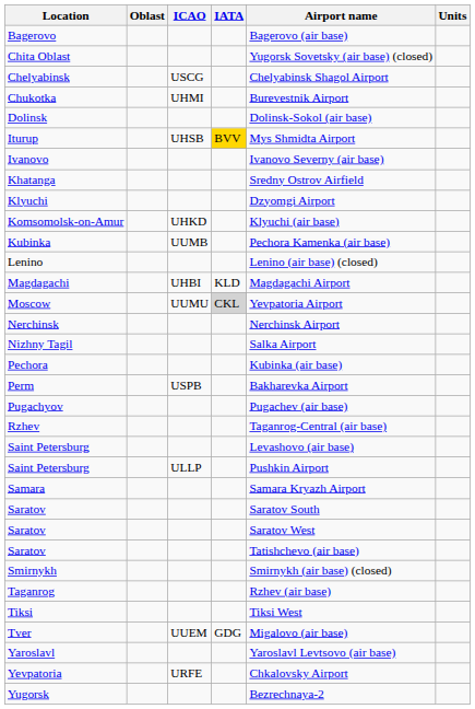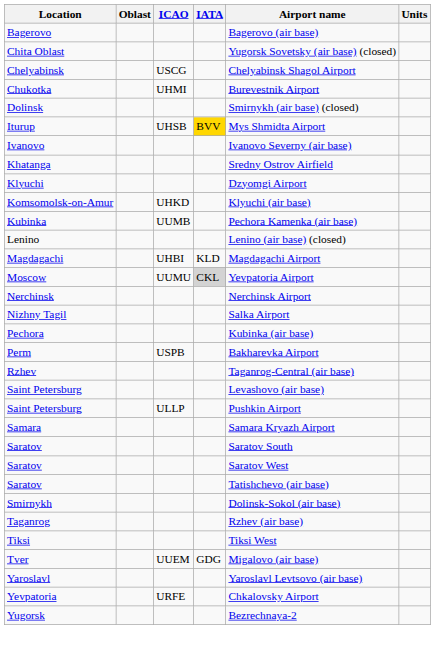Dolinsk | Airport name: Dolinsk-Sokol (air base) -> Smirnykh (air base) (closed)
- row: Pugachyov | Pugachev (air base)
Smirnykh | Airport name: Smirnykh (air base) (closed) -> Dolinsk-Sokol (air base)
